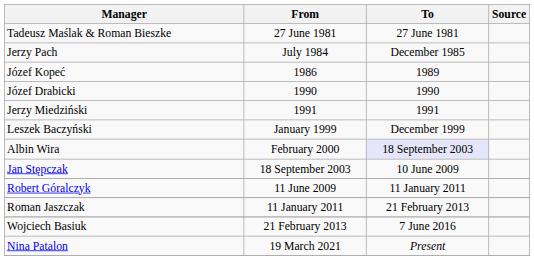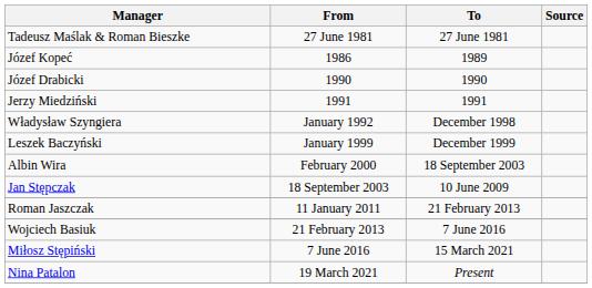- row: Jerzy Pach | July 1984 | December 1985
+ row: Władysław Szyngiera | January 1992 | December 1998
Albin Wira | To: lavender background -> no background
- row: Robert Góralczyk | 11 June 2009 | 11 January 2011
+ row: Miłosz Stępiński | 7 June 2016 | 15 March 2021
